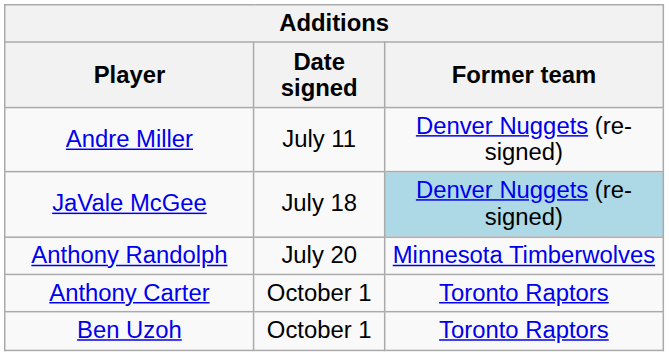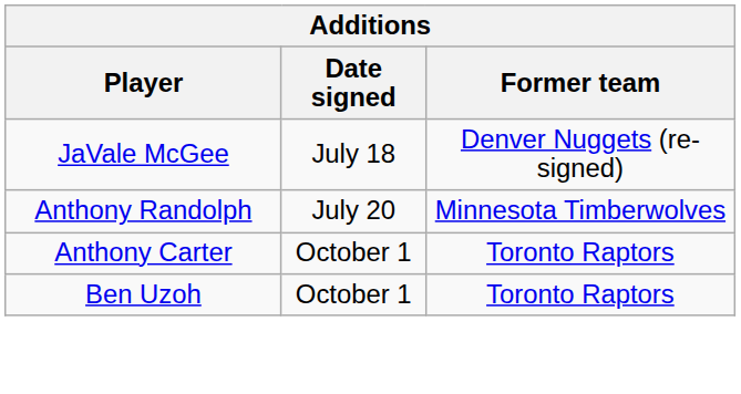- row: Andre Miller | July 11 | Denver Nuggets (re-signed)
JaVale McGee | Former team: lightblue background -> no background
